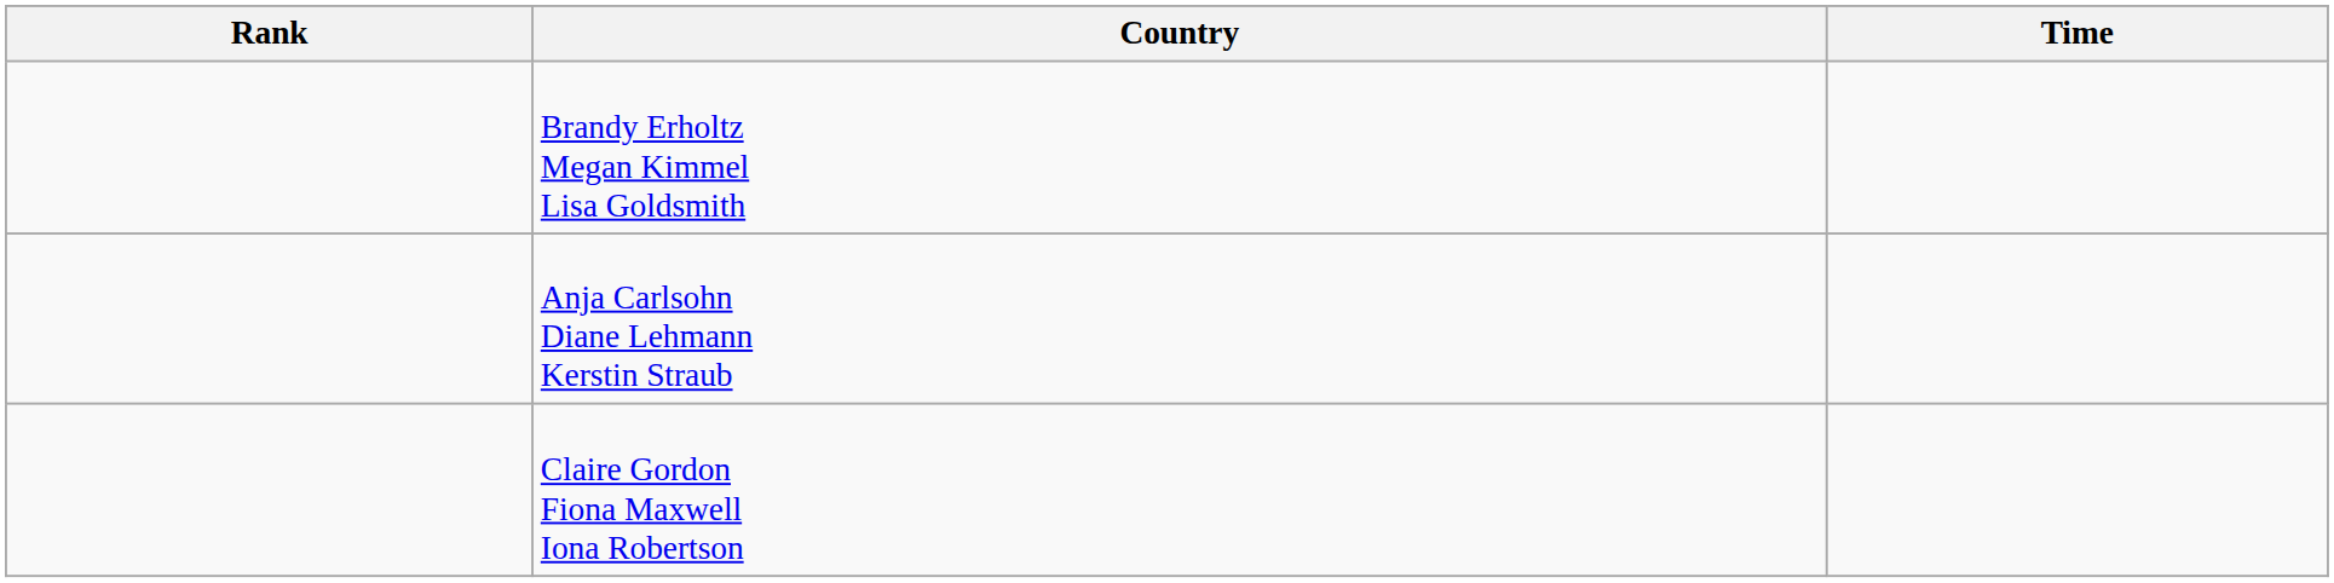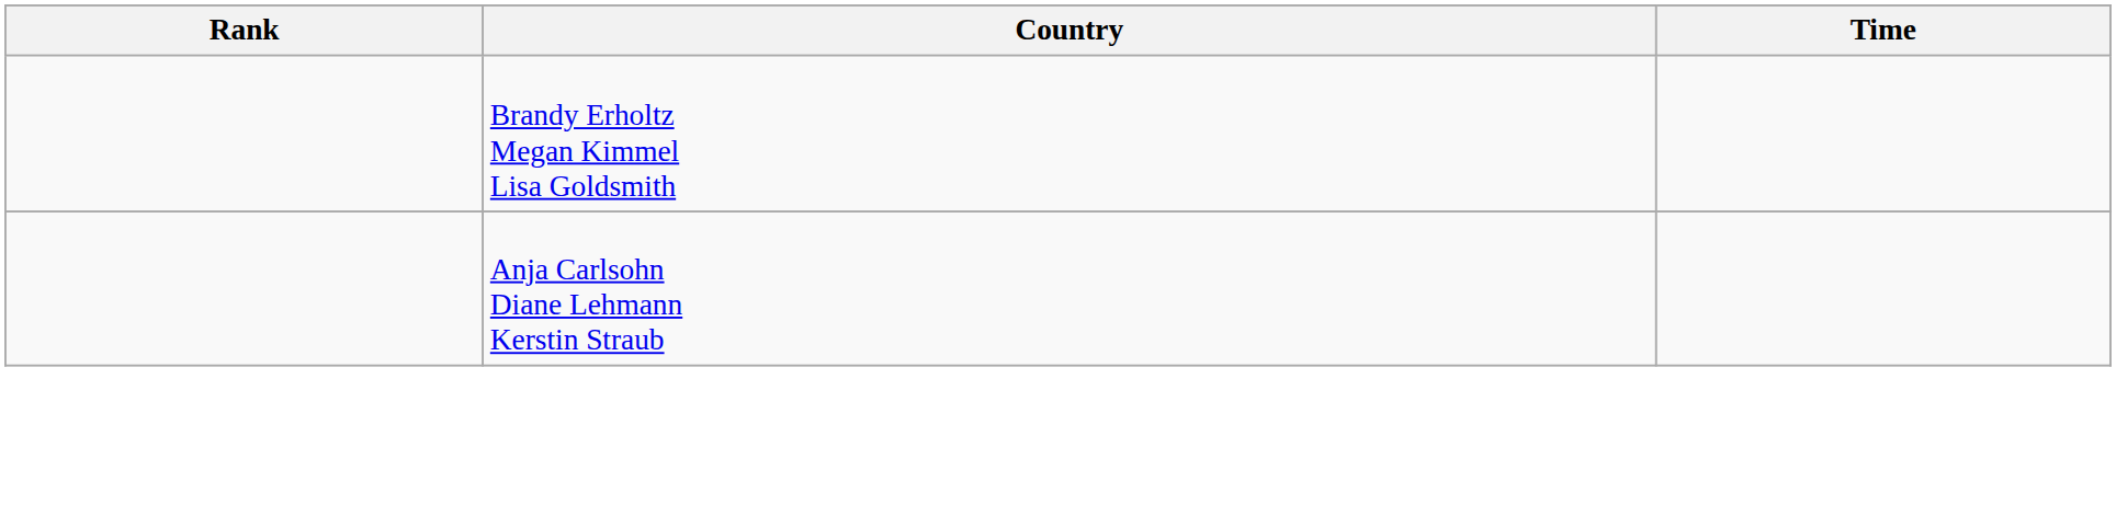- row: Claire Gordon Fiona Maxwell Iona Robertson
